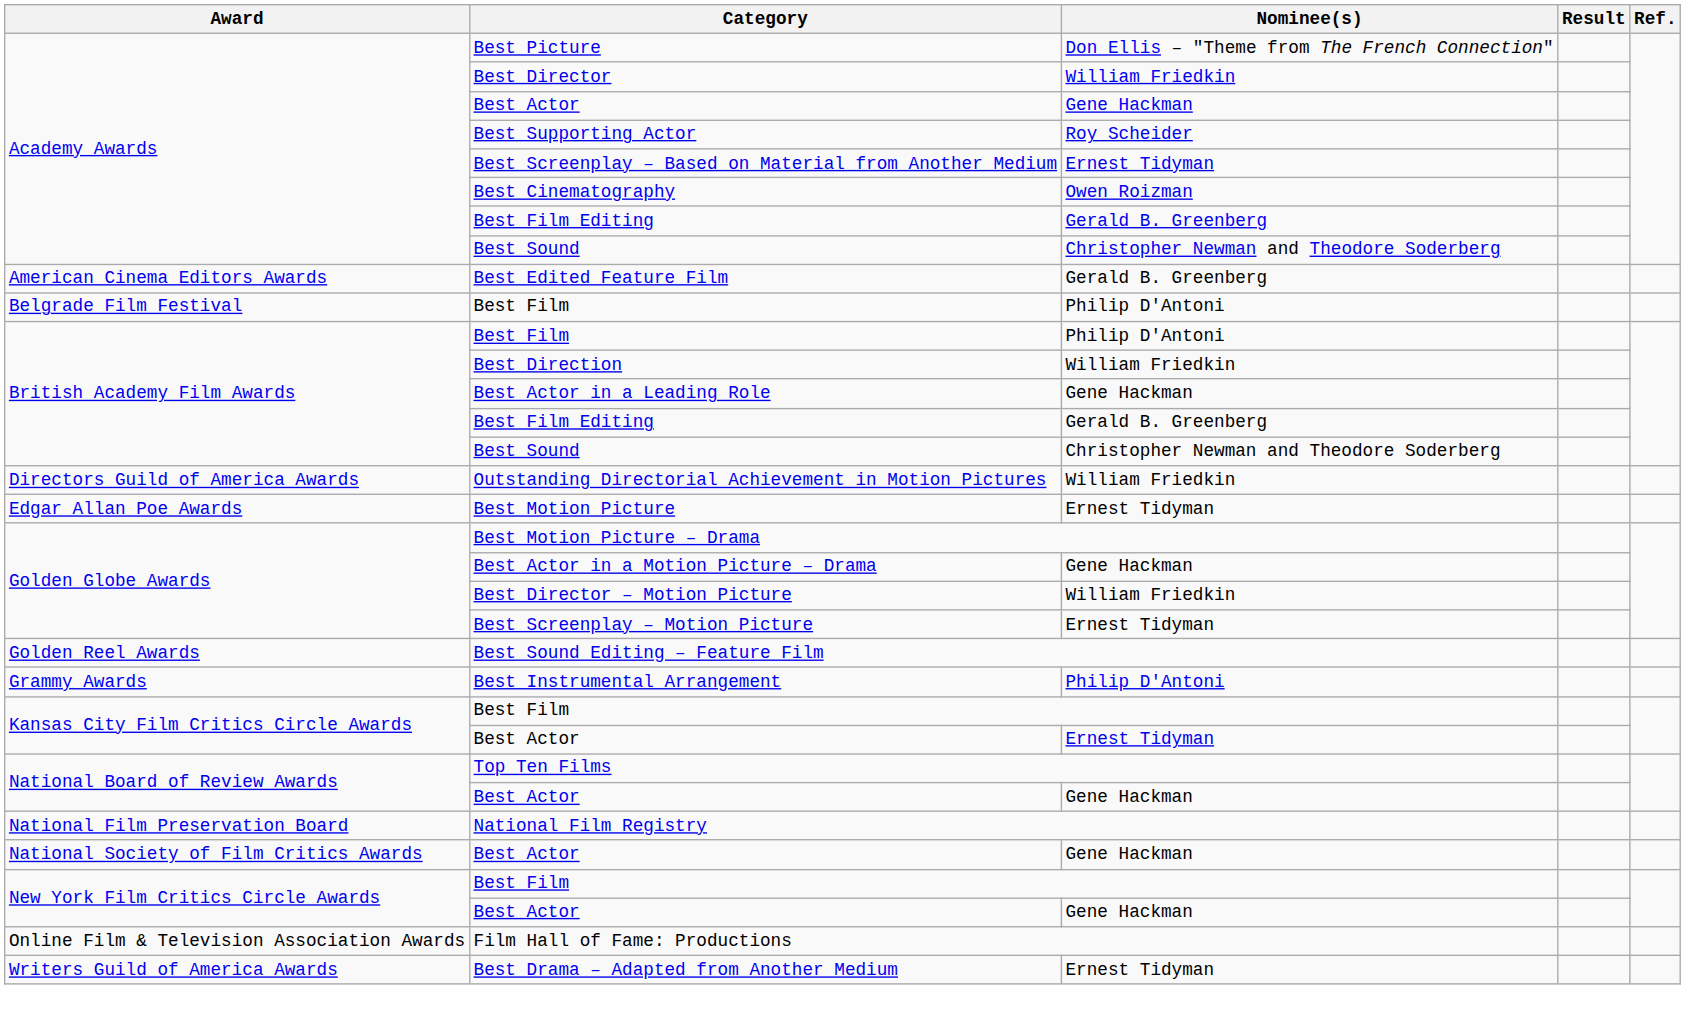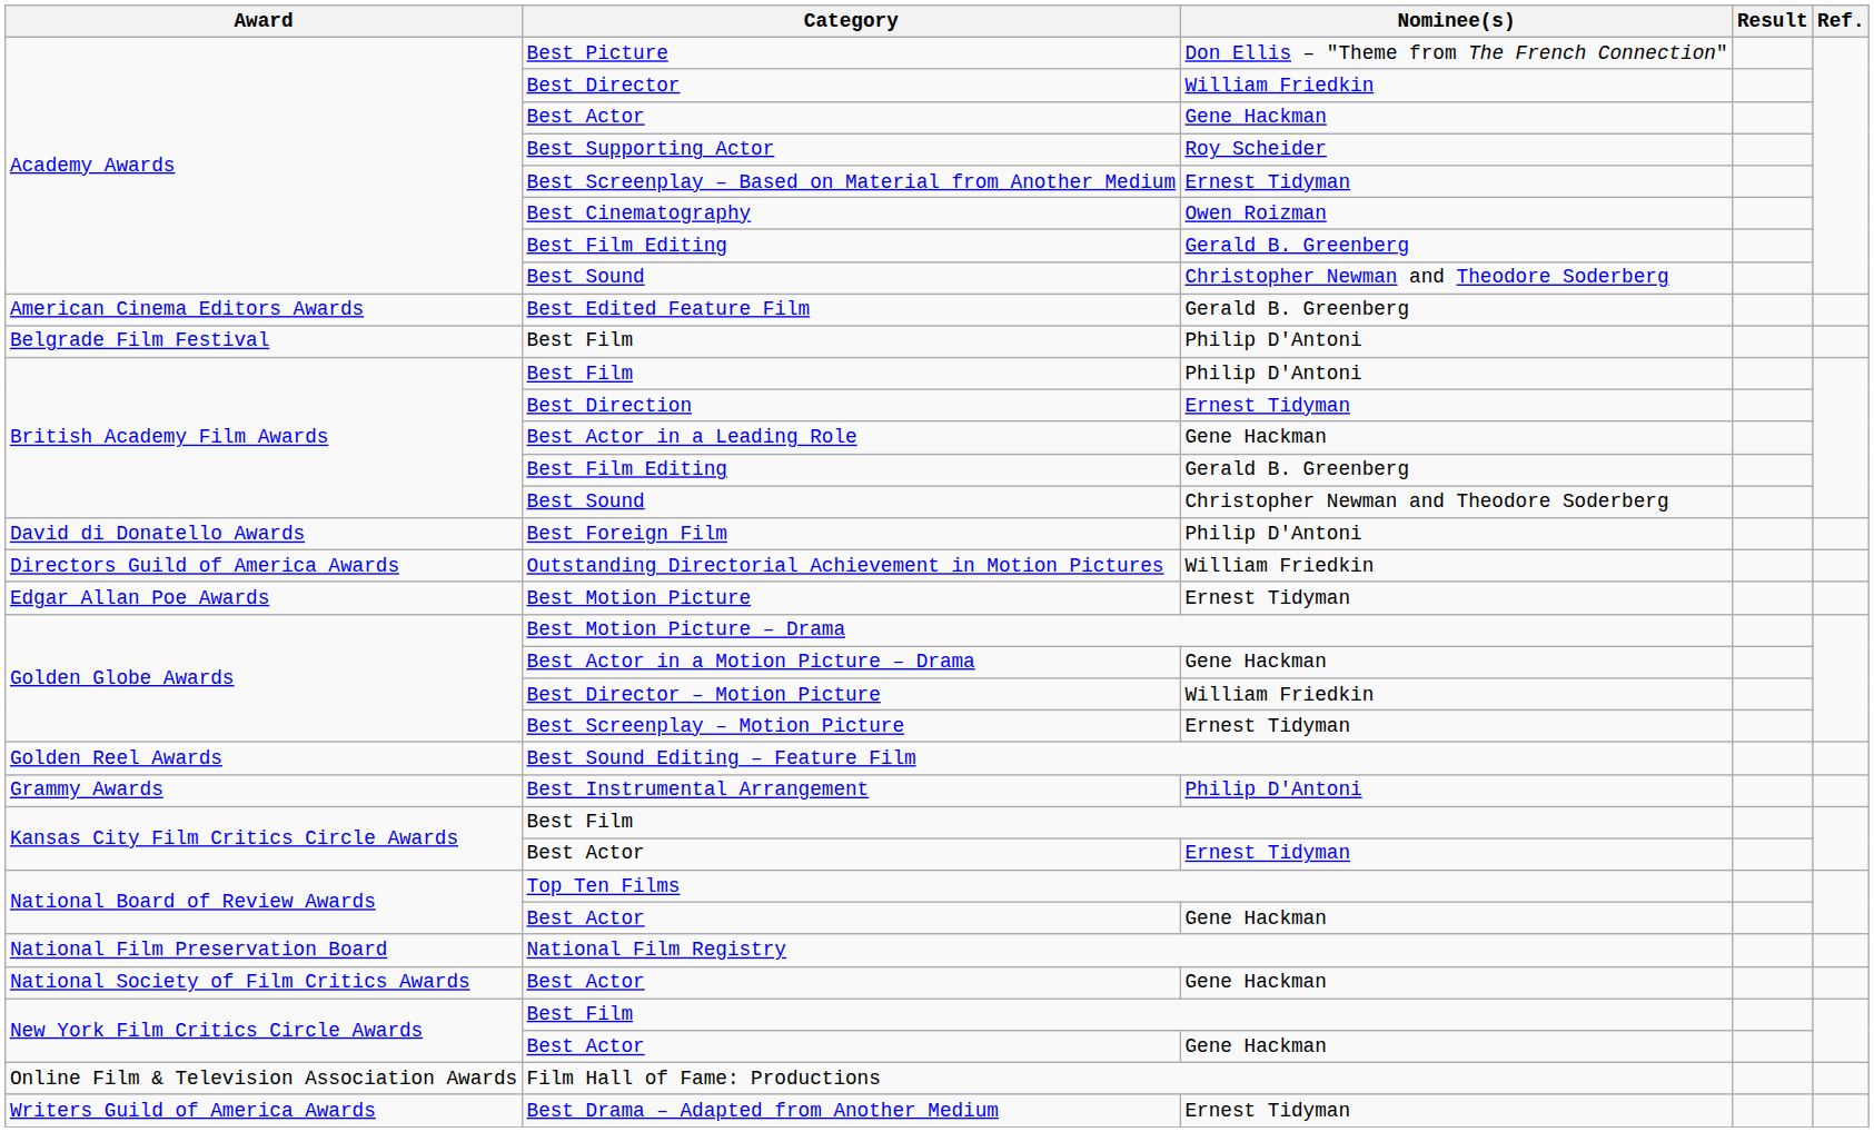Best Direction | Nominee(s): William Friedkin -> Ernest Tidyman
+ row: David di Donatello Awards | Best Foreign Film | Philip D'Antoni
